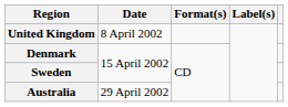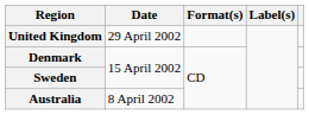United Kingdom | Date: 8 April 2002 -> 29 April 2002
Australia | Date: 29 April 2002 -> 8 April 2002
